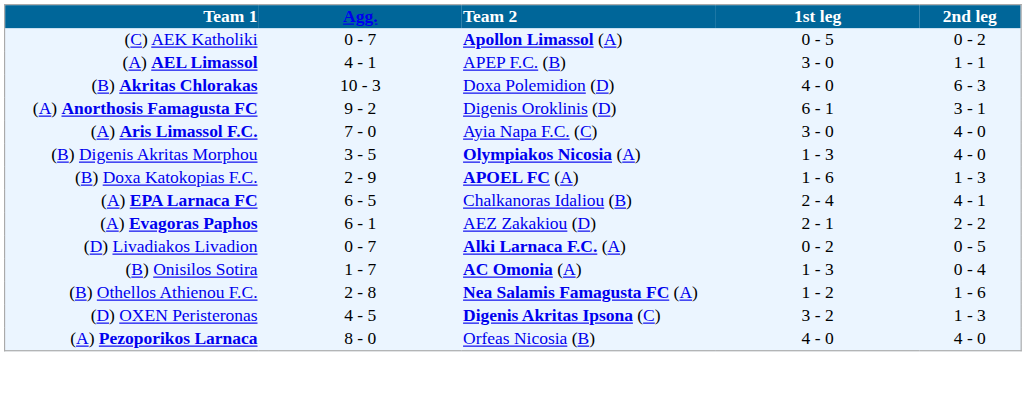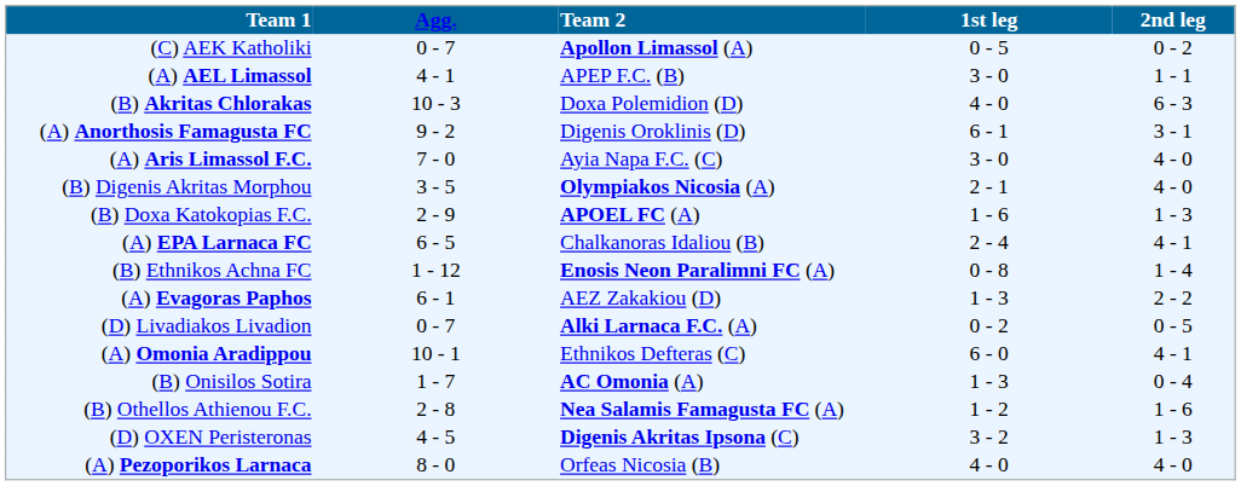(B) Digenis Akritas Morphou | 1st leg: 1 - 3 -> 2 - 1
+ row: (B) Ethnikos Achna FC | 1 - 12 | Enosis Neon Paralimni FC (A) | 0 - 8 | 1 - 4
(A) Evagoras Paphos | 1st leg: 2 - 1 -> 1 - 3
+ row: (A) Omonia Aradippou | 10 - 1 | Ethnikos Defteras (C) | 6 - 0 | 4 - 1
